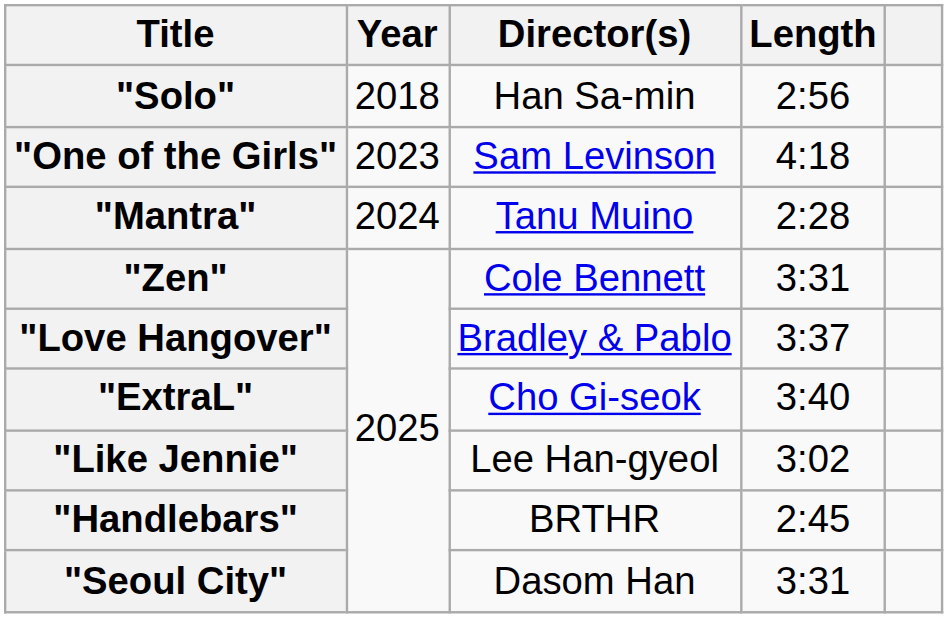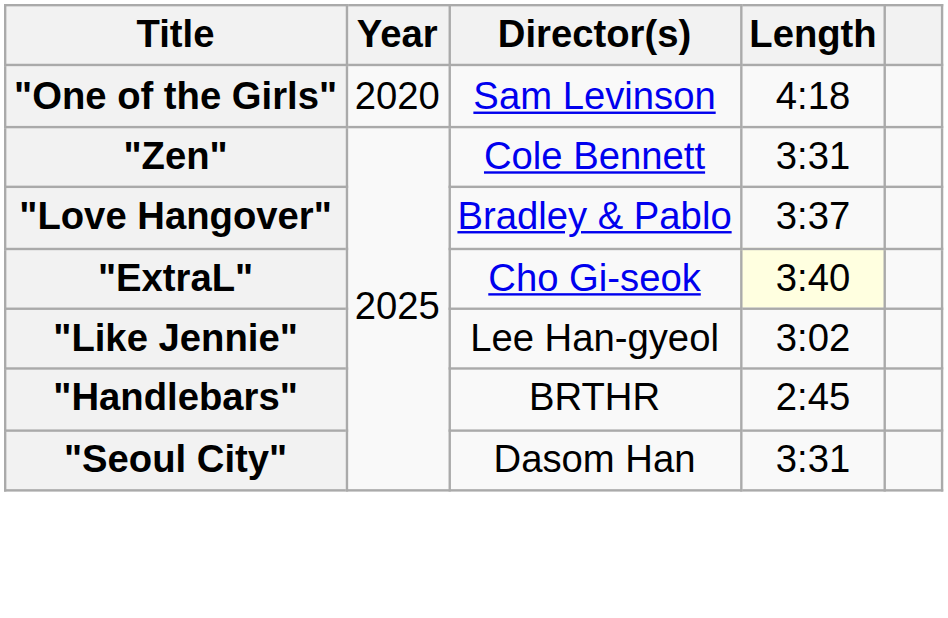- row: "Solo" | 2018 | Han Sa-min | 2:56
"One of the Girls" | Year: 2023 -> 2020
- row: "Mantra" | 2024 | Tanu Muino | 2:28
"ExtraL" | Length: no background -> lightyellow background
